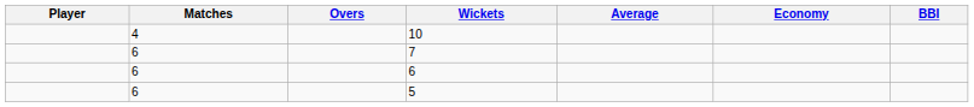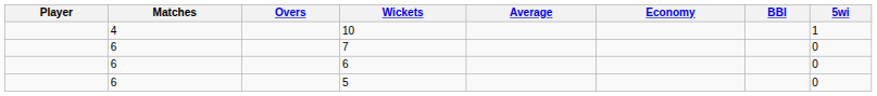+ column: 5wi | 1 | 0 | 0 | 0
